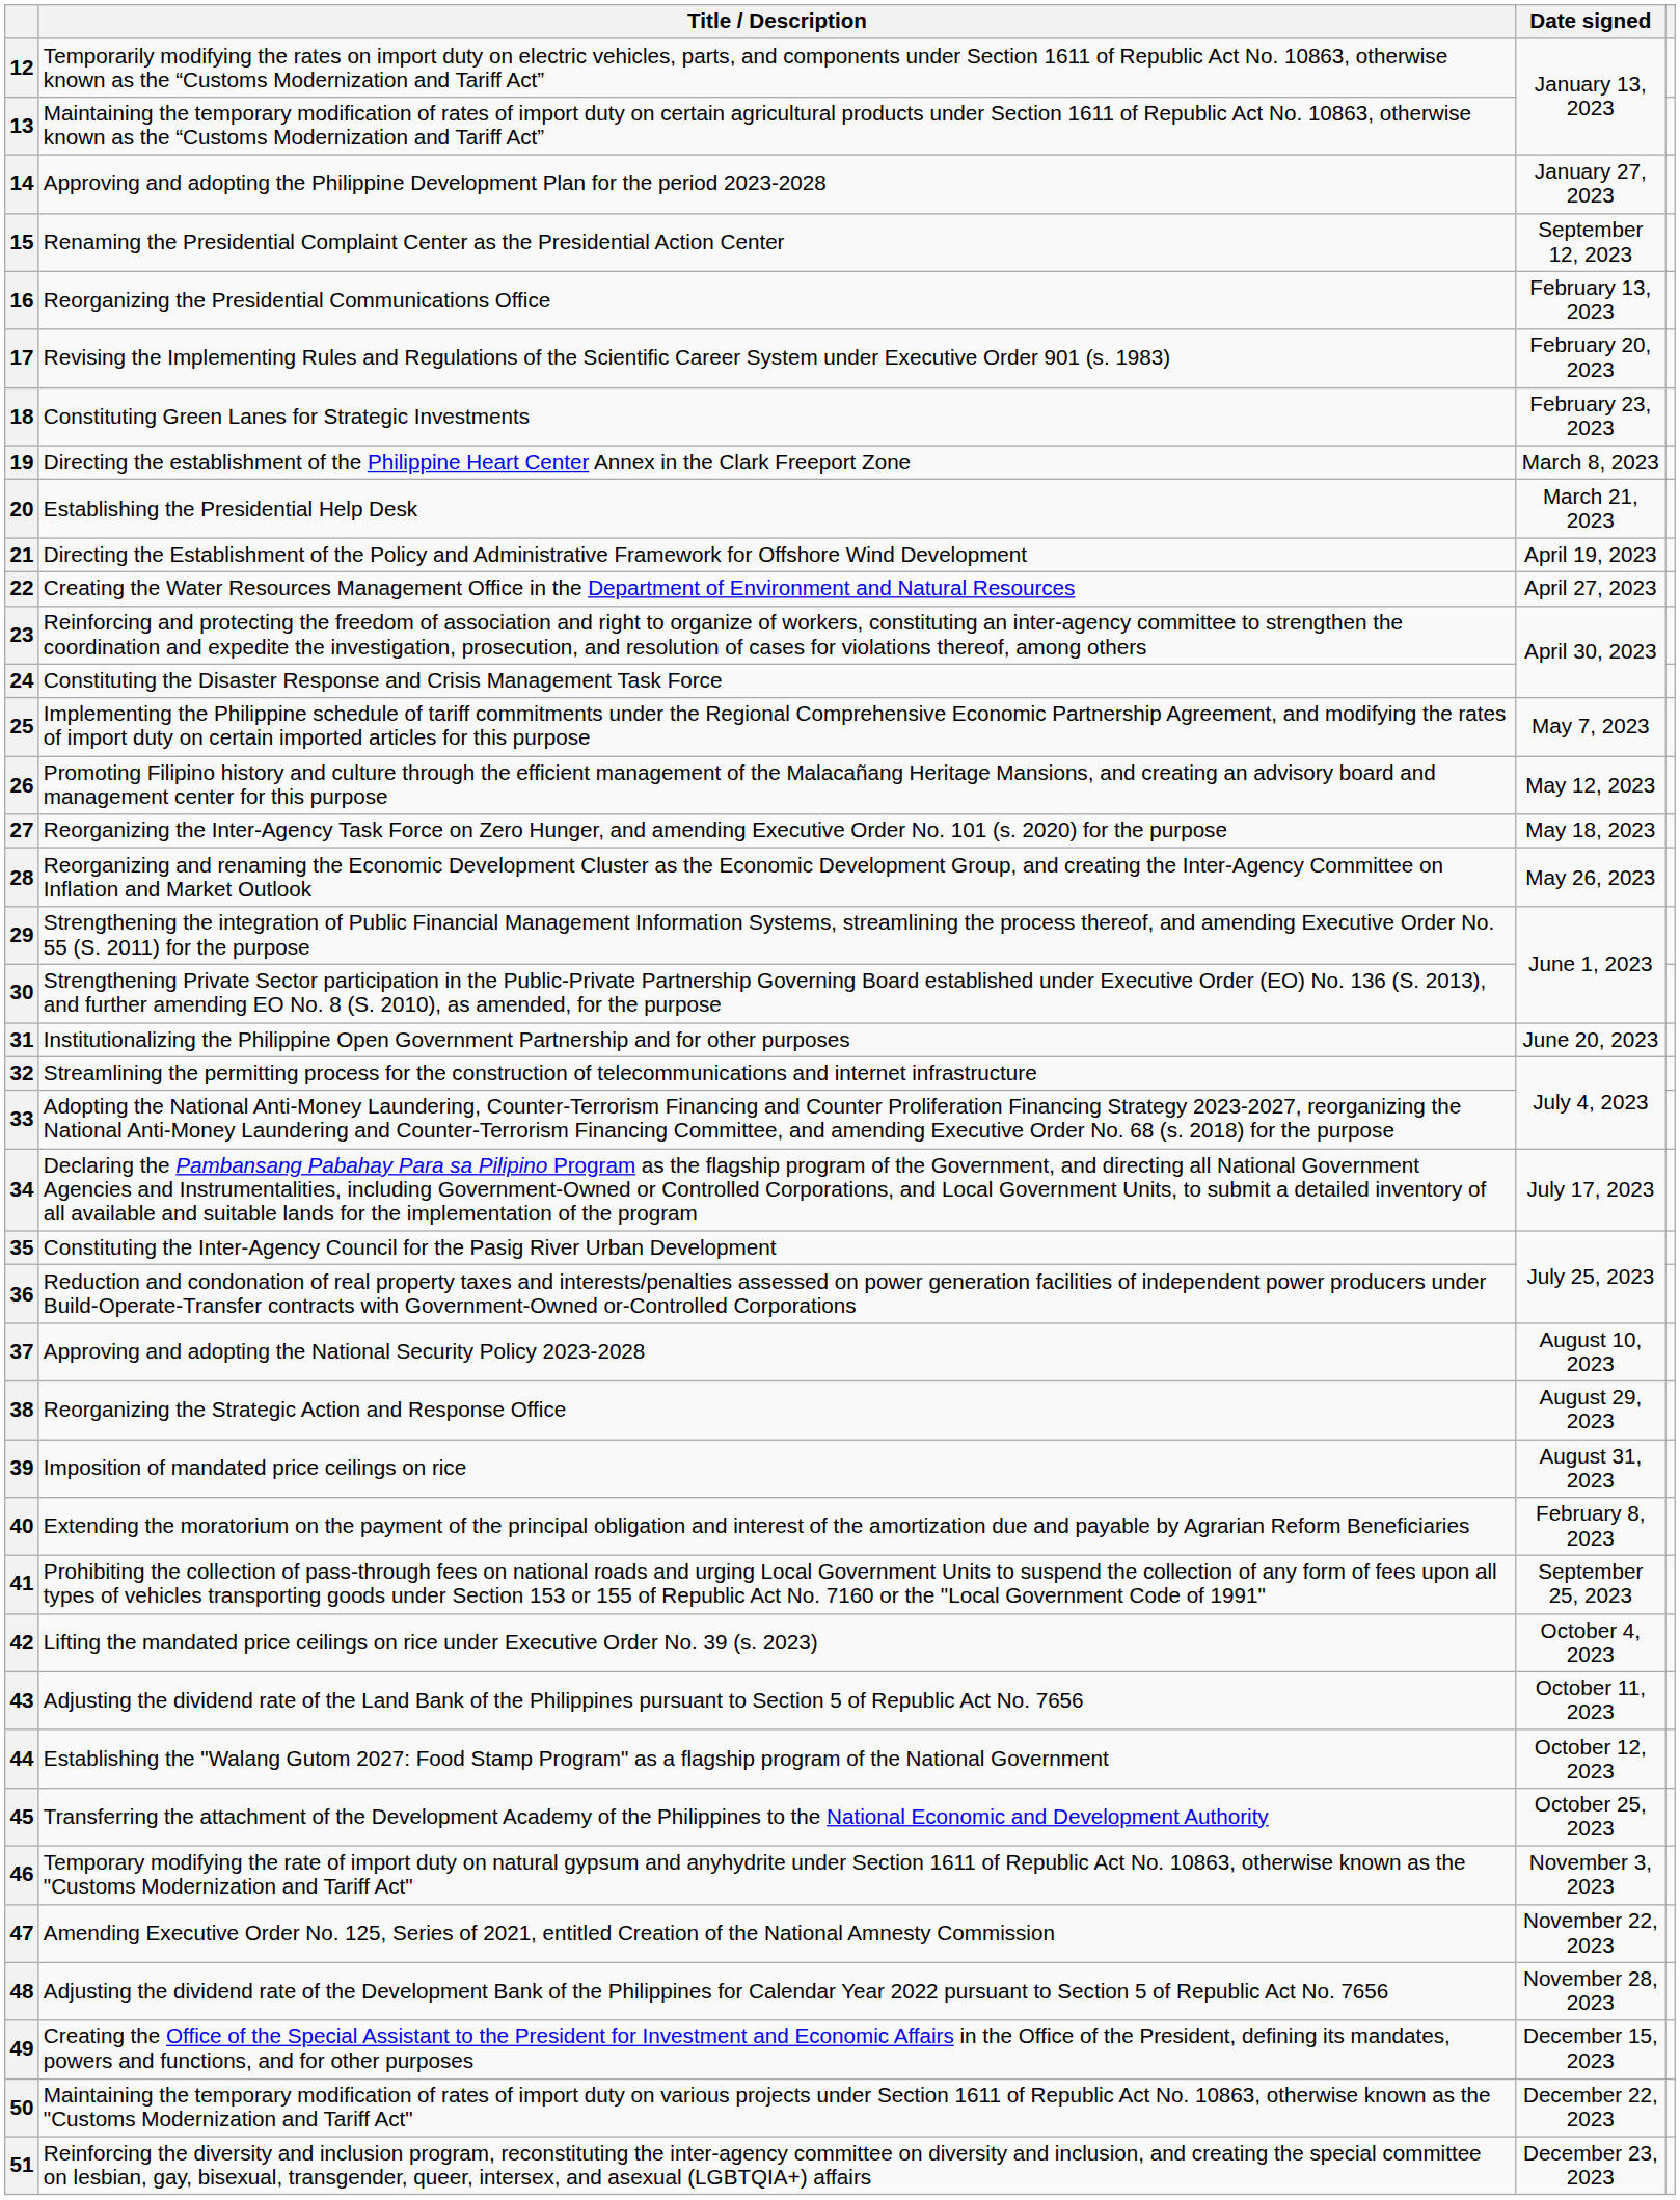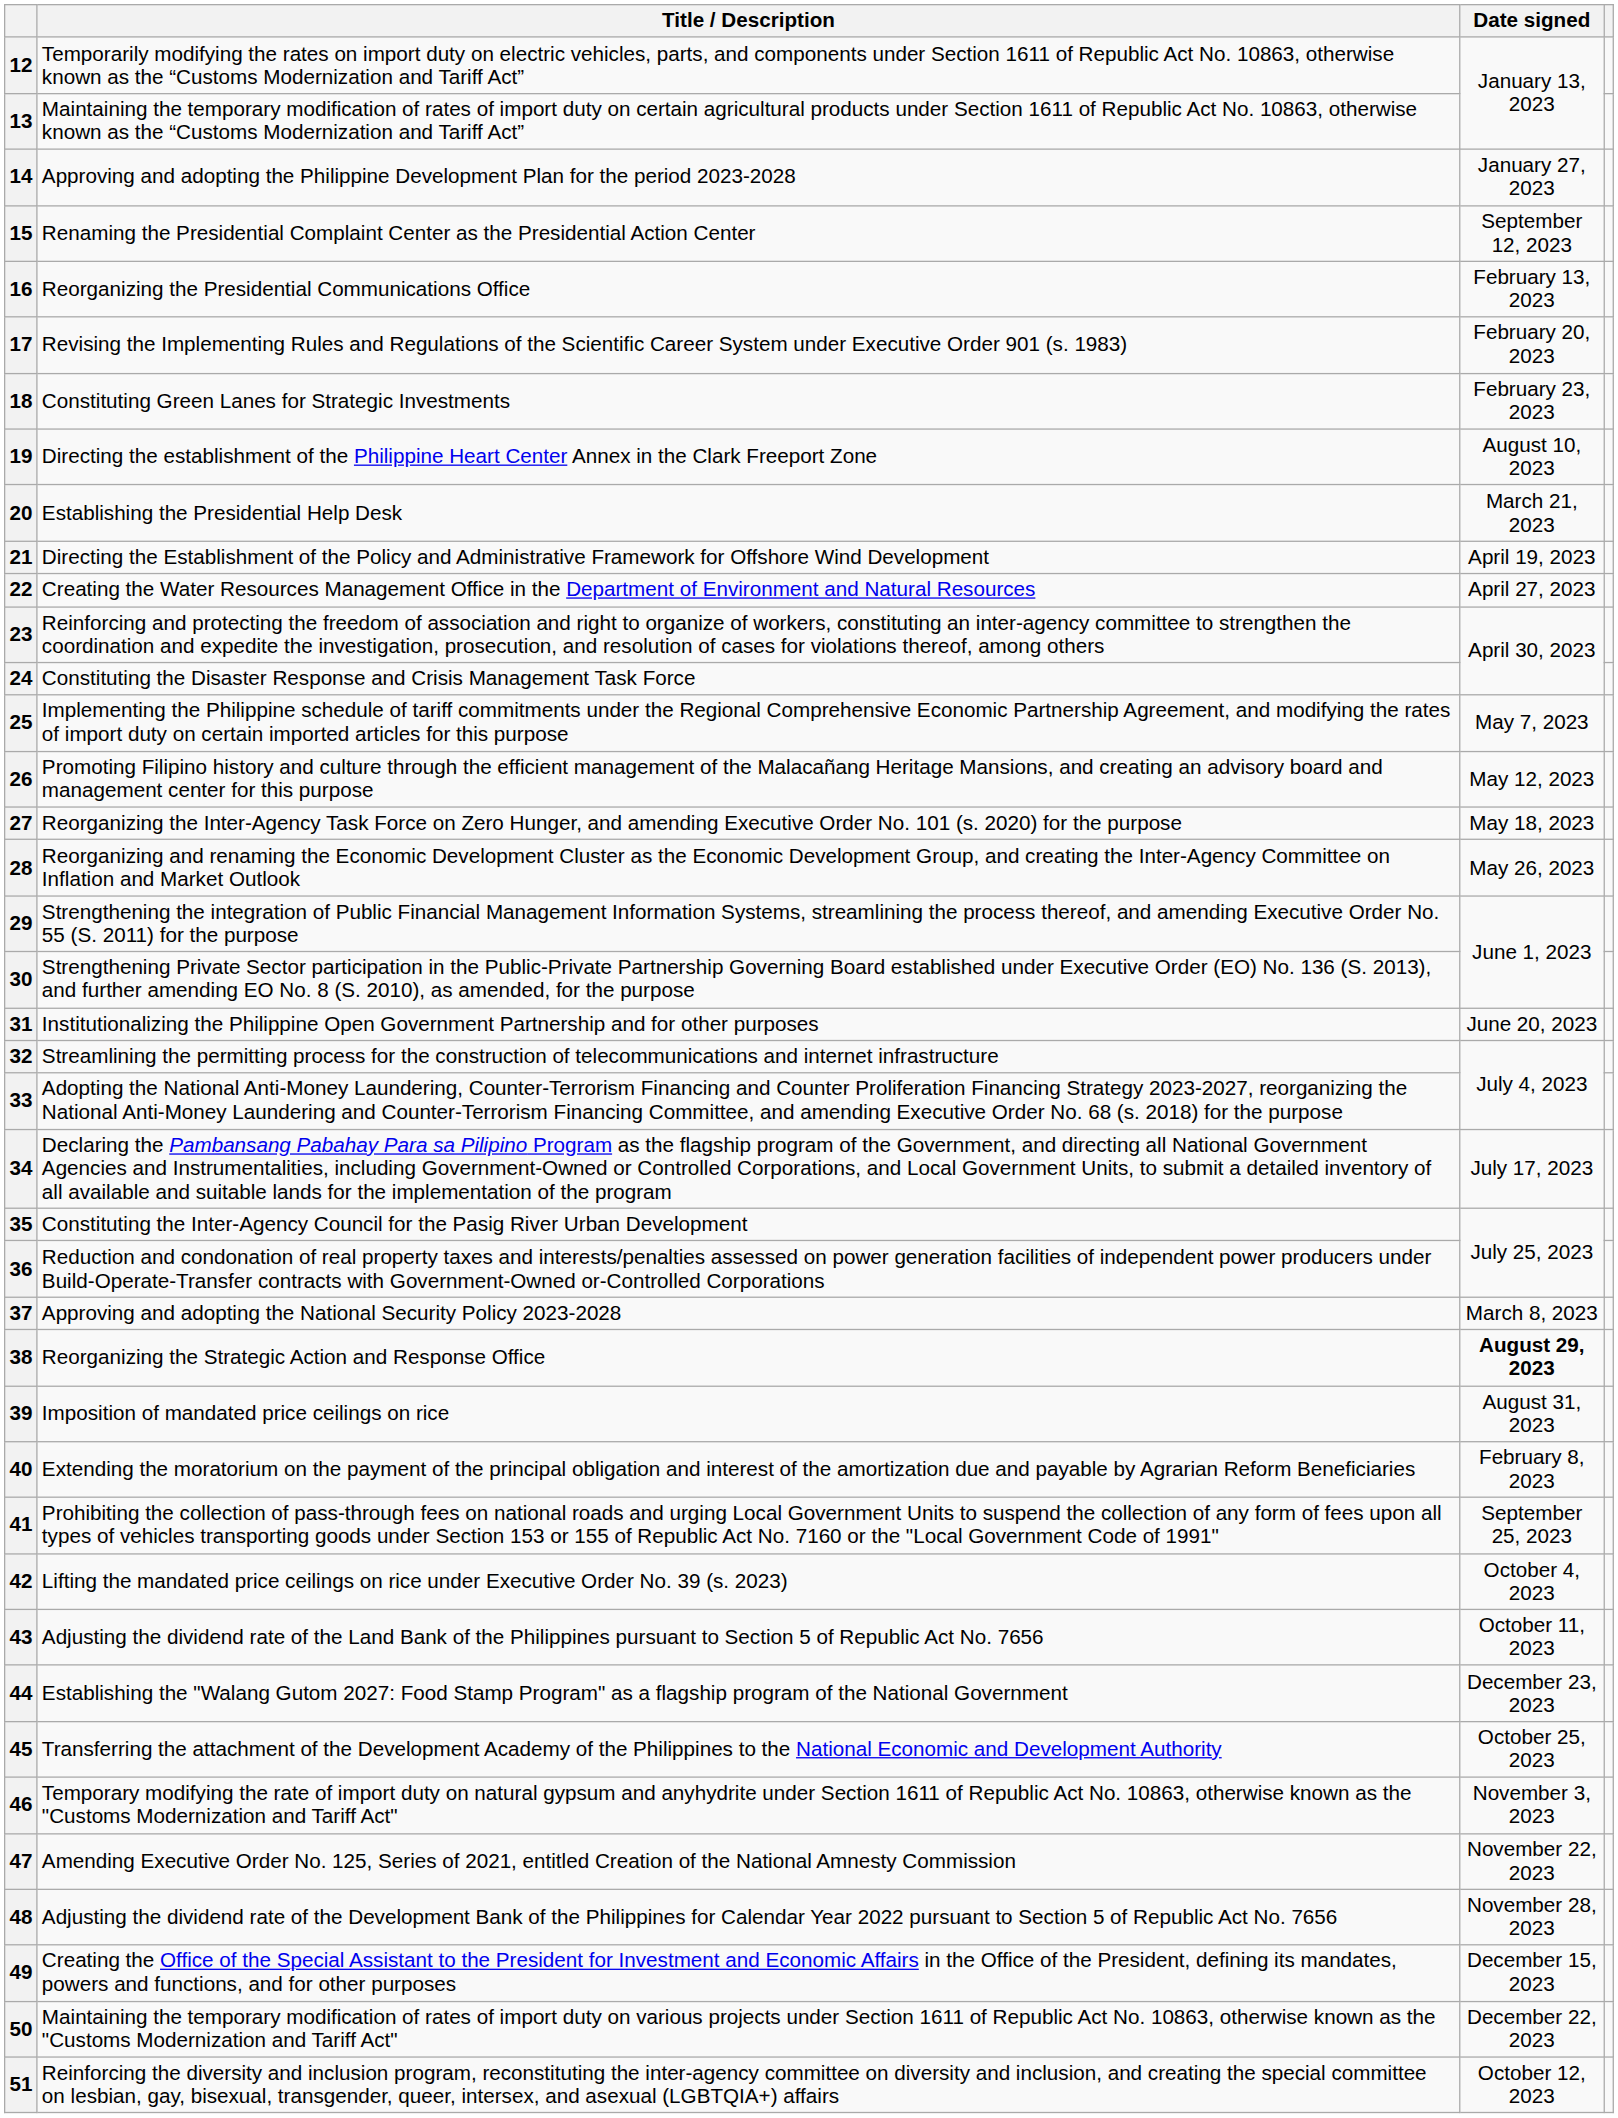19 | Date signed: March 8, 2023 -> August 10, 2023
37 | Date signed: August 10, 2023 -> March 8, 2023
38 | Date signed: normal -> bold
44 | Date signed: October 12, 2023 -> December 23, 2023
51 | Date signed: December 23, 2023 -> October 12, 2023
